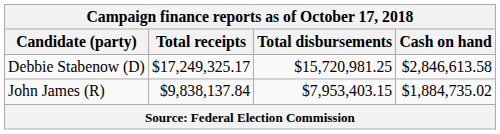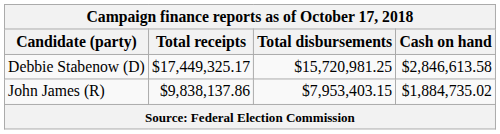Debbie Stabenow (D) | Total receipts: $17,249,325.17 -> $17,449,325.17
John James (R) | Total receipts: $9,838,137.84 -> $9,838,137.86
